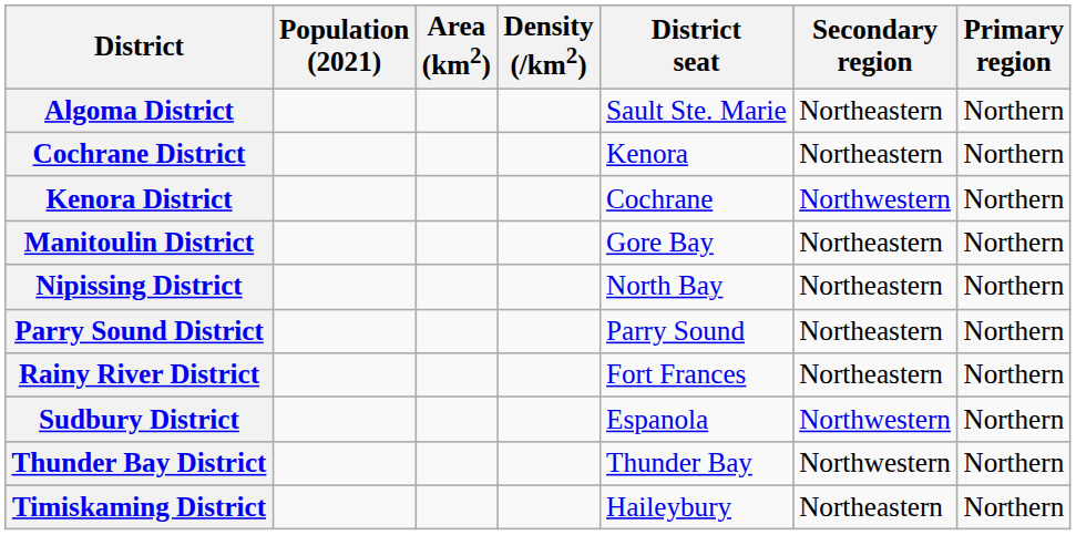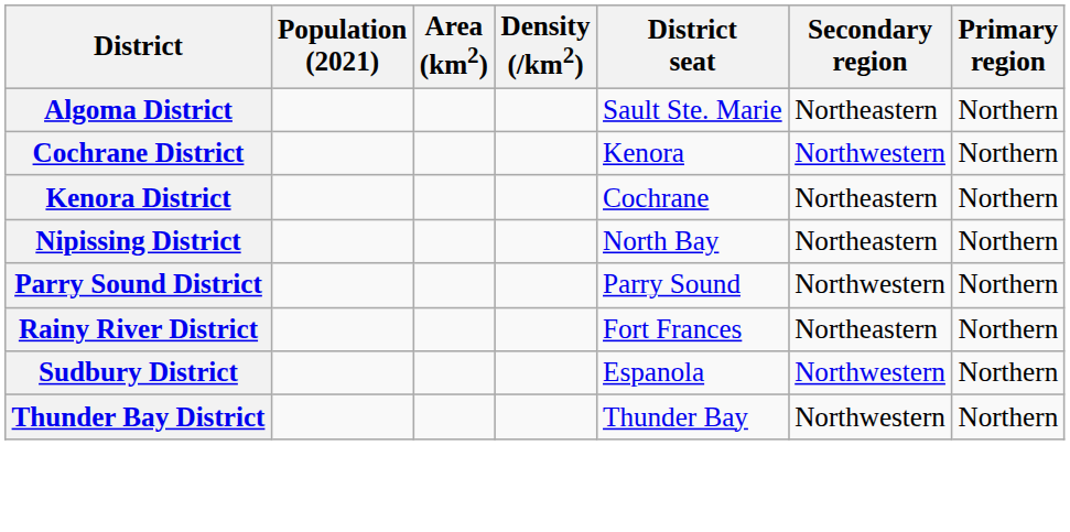Cochrane District | Secondary region: Northeastern -> Northwestern
Kenora District | Secondary region: Northwestern -> Northeastern
- row: Manitoulin District | Gore Bay | Northeastern | Northern
Parry Sound District | Secondary region: Northeastern -> Northwestern
- row: Timiskaming District | Haileybury | Northeastern | Northern
